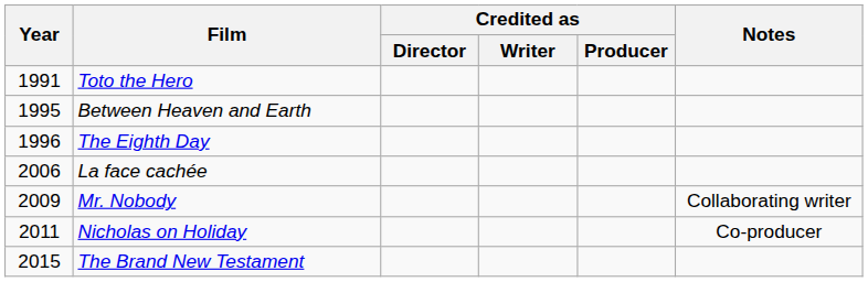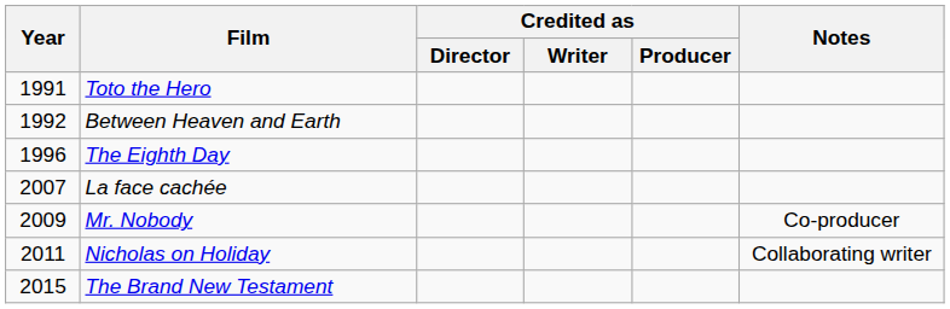Between Heaven and Earth | Year: 1995 -> 1992
La face cachée | Year: 2006 -> 2007
Mr. Nobody | Notes: Collaborating writer -> Co-producer
Nicholas on Holiday | Notes: Co-producer -> Collaborating writer
